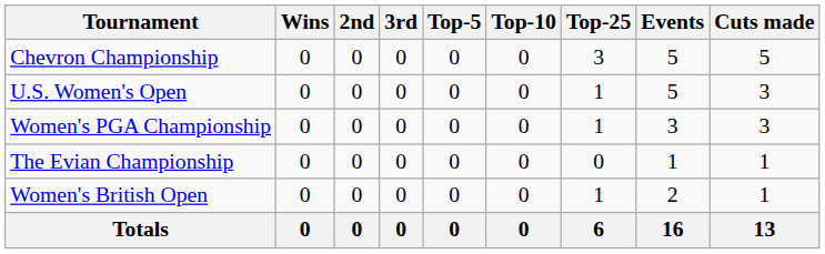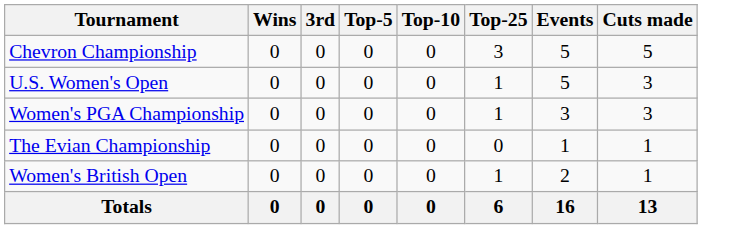- column: 2nd | 0 | 0 | 0 | 0 | 0 | 0
